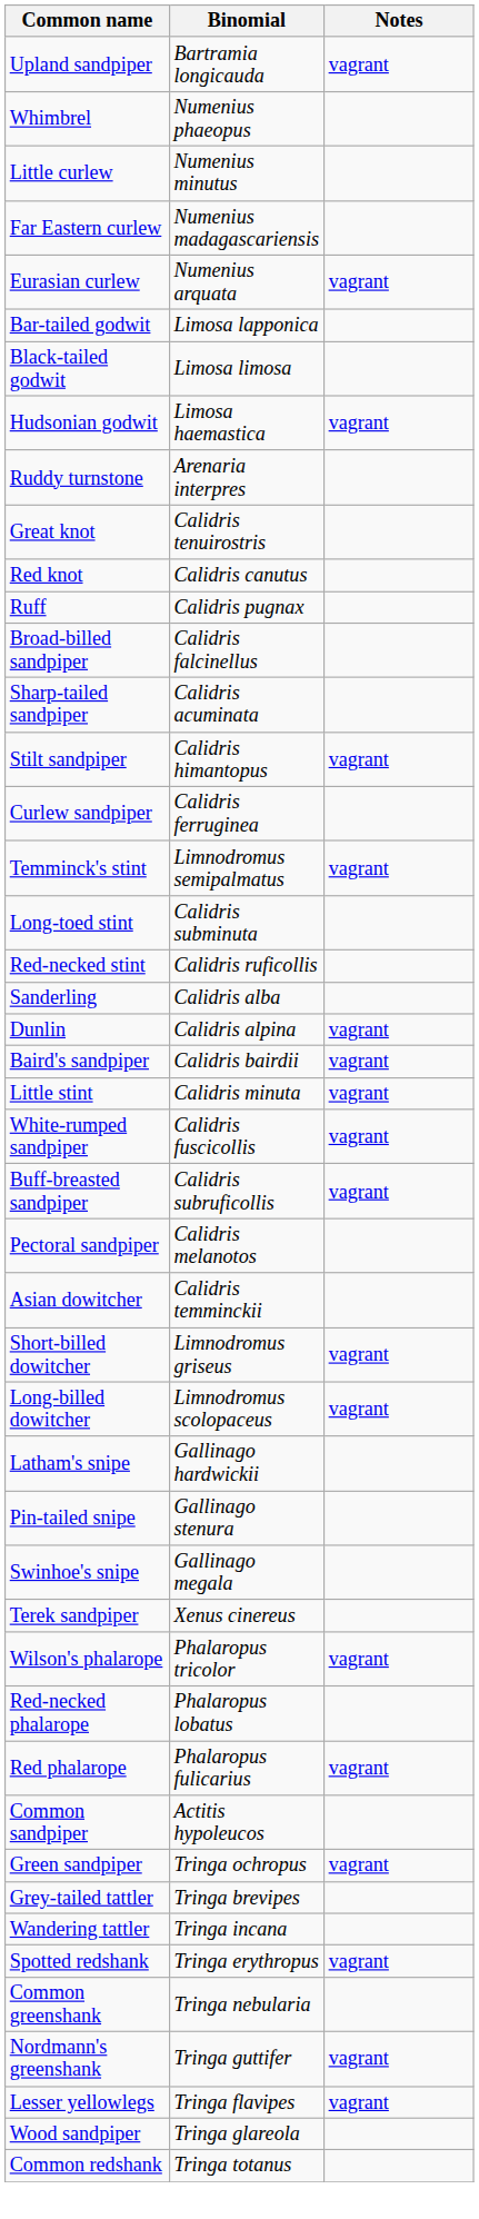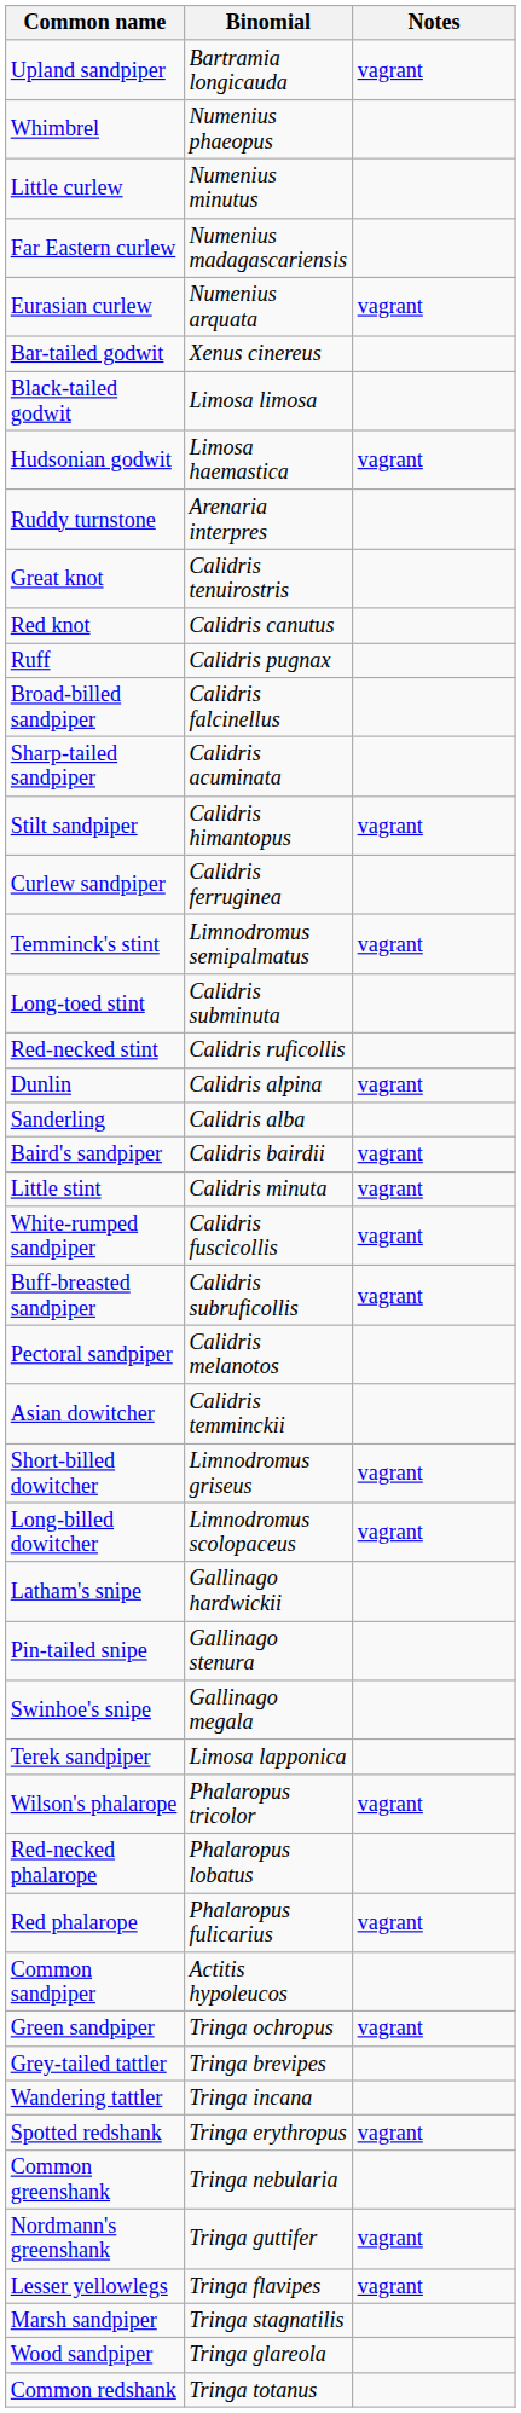Bar-tailed godwit | Binomial: Limosa lapponica -> Xenus cinereus
rows swapped: Sanderling <-> Dunlin
Terek sandpiper | Binomial: Xenus cinereus -> Limosa lapponica
+ row: Marsh sandpiper | Tringa stagnatilis
